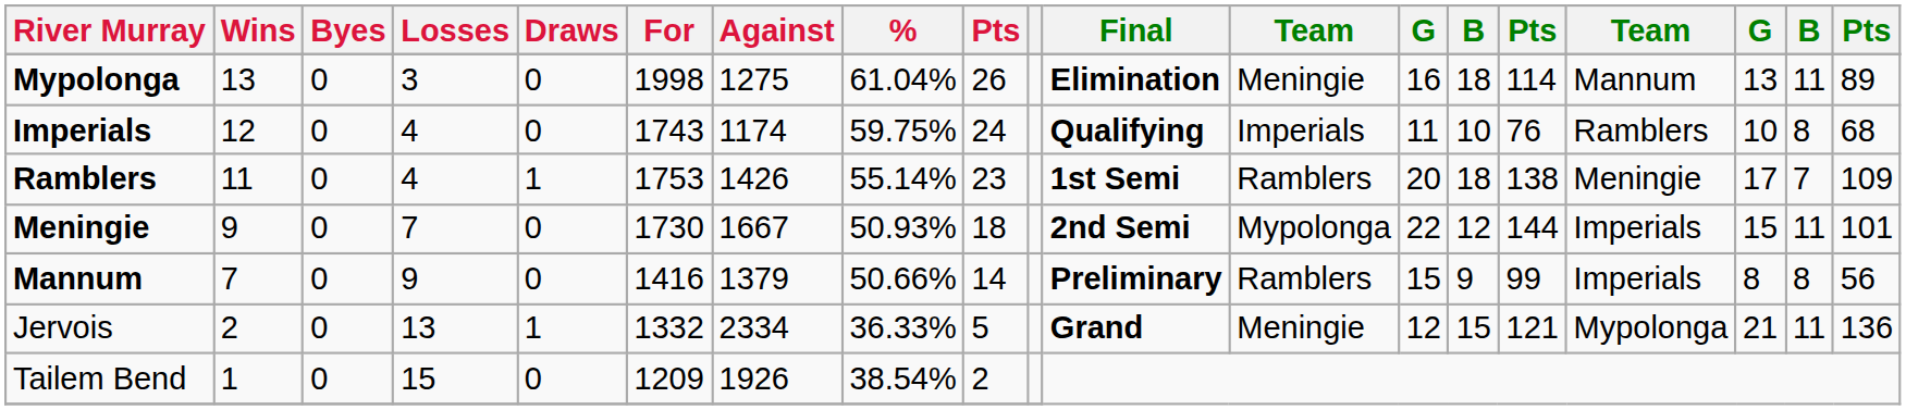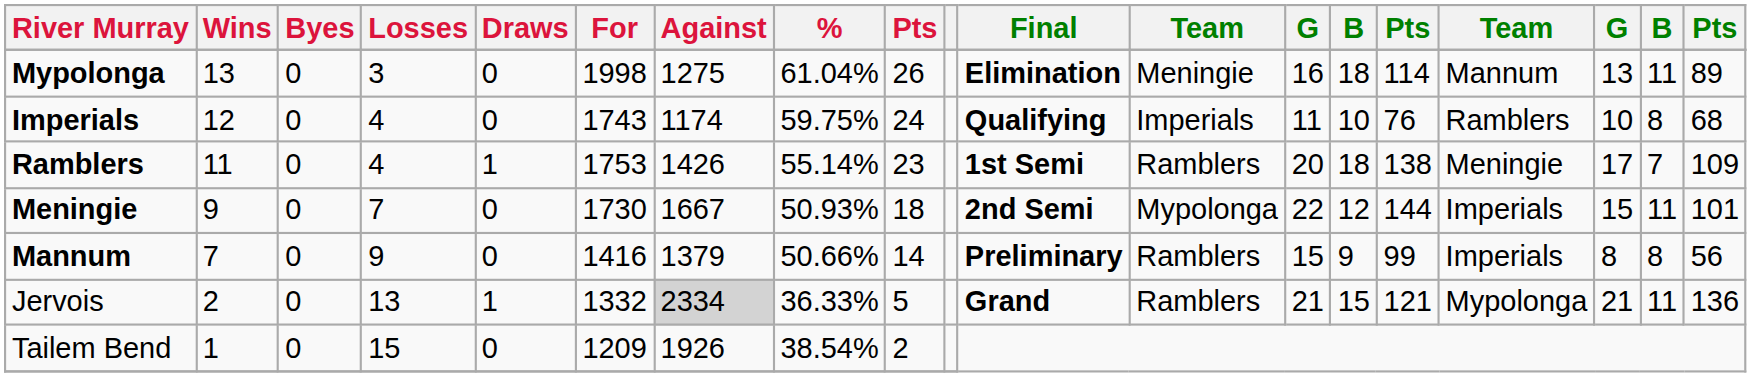Jervois | Against: no background -> lightgrey background
Jervois | column 12: Meningie -> Ramblers
Jervois | column 13: 12 -> 21
